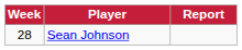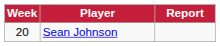Sean Johnson | Week: 28 -> 20
